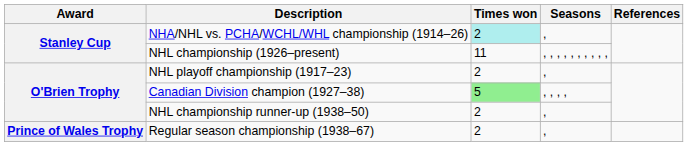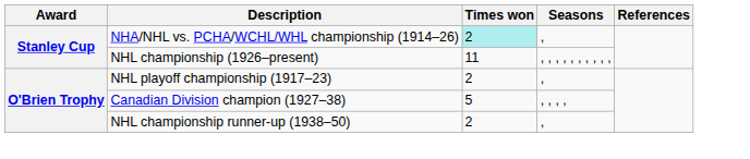Canadian Division champion (1927–38) | Times won: lightgreen background -> no background
- row: Prince of Wales Trophy | Regular season championship (1938–67) | 2 | ,
